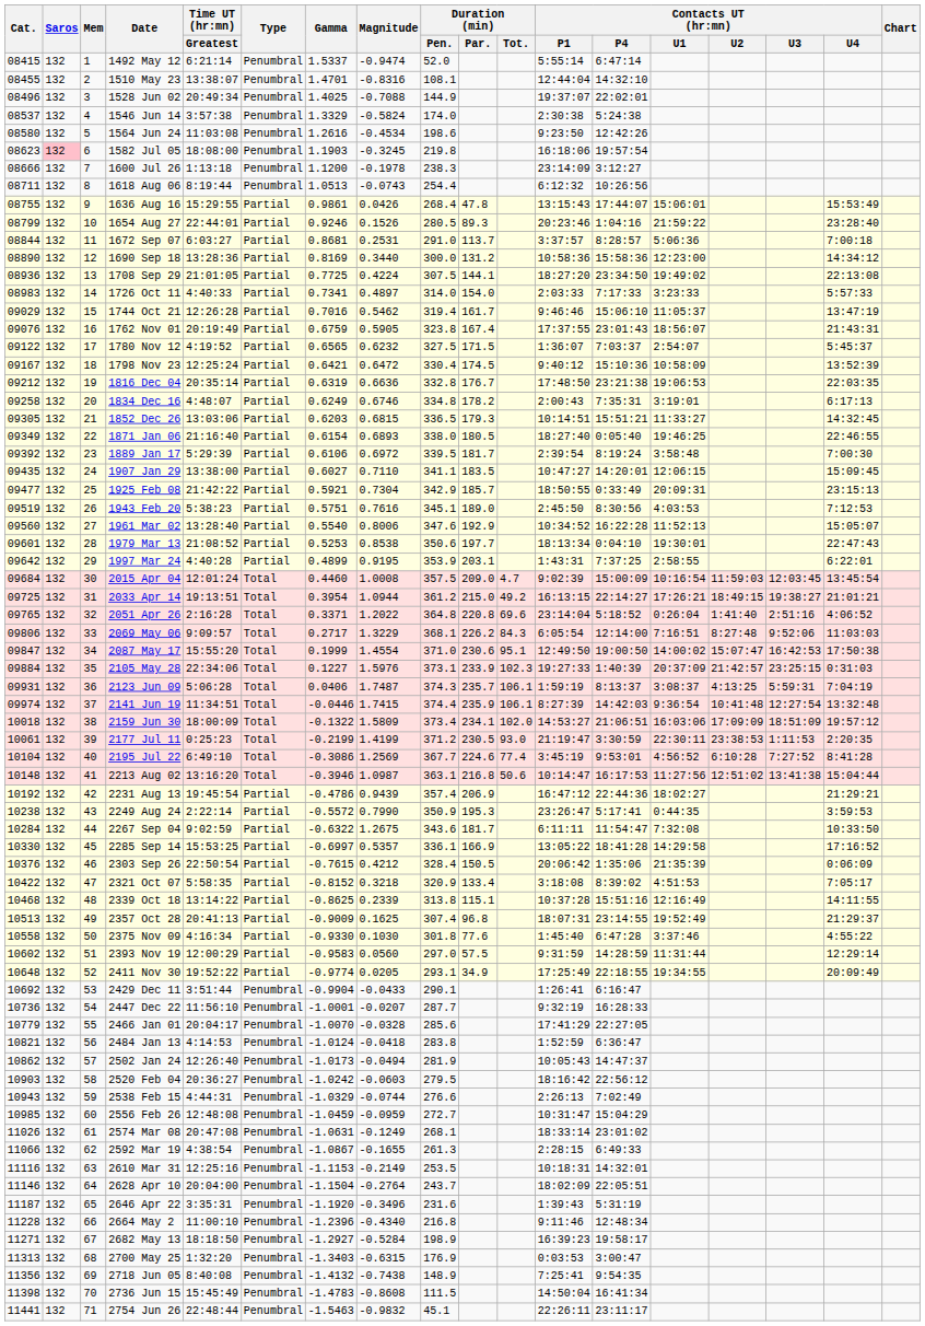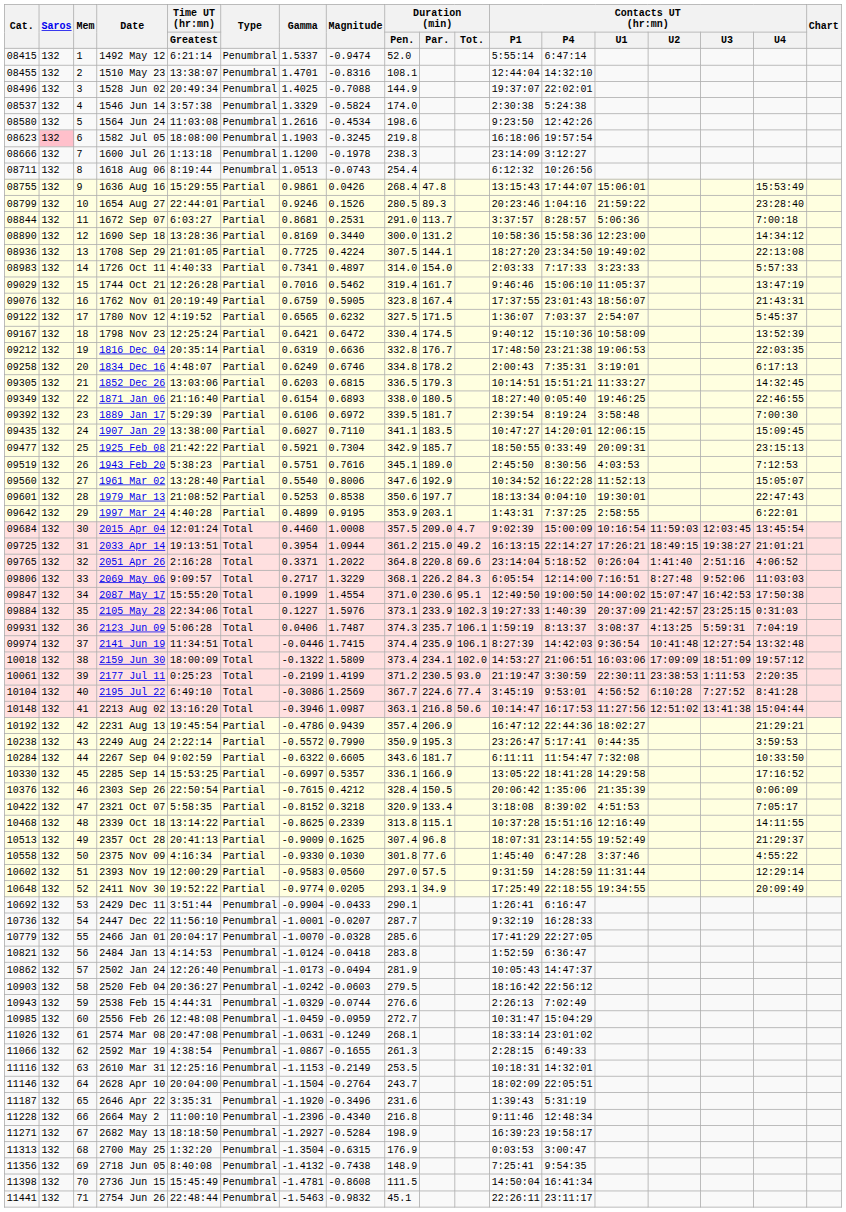2267 Sep 04 | Magnitude: 1.2675 -> 0.6605
2700 May 25 | Gamma: -1.3403 -> -1.3504
2736 Jun 15 | Gamma: -1.4783 -> -1.4781
